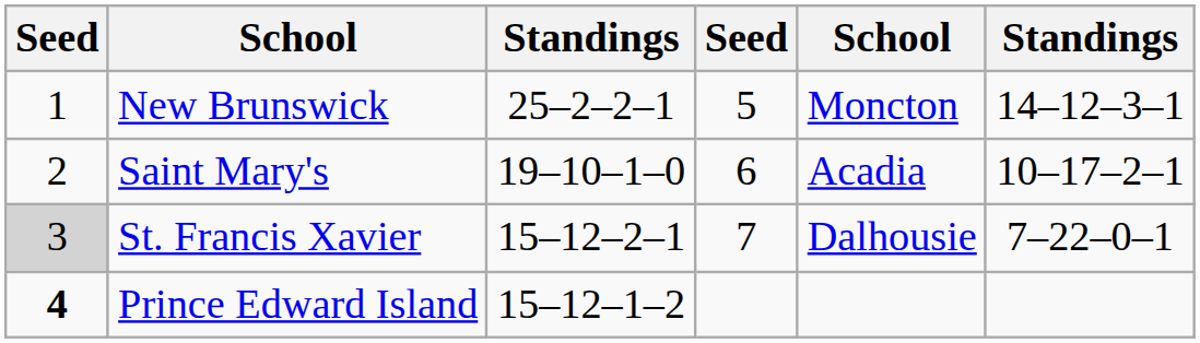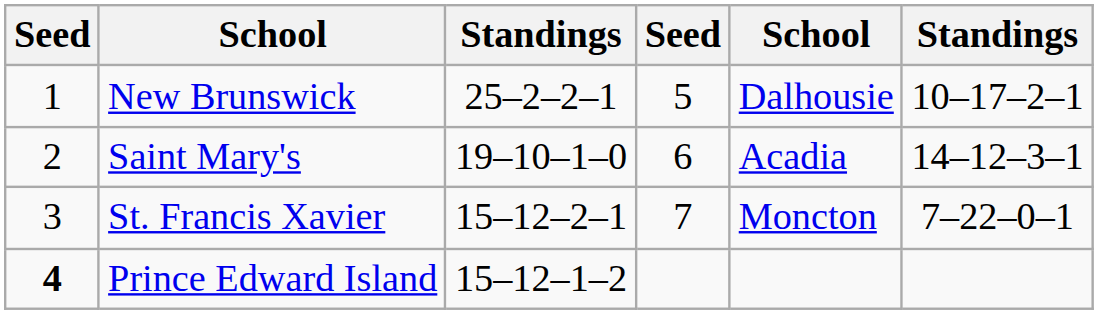New Brunswick | column 5: Moncton -> Dalhousie
New Brunswick | column 6: 14–12–3–1 -> 10–17–2–1
Saint Mary's | column 6: 10–17–2–1 -> 14–12–3–1
St. Francis Xavier | column 1: lightgrey background -> no background
St. Francis Xavier | column 5: Dalhousie -> Moncton
